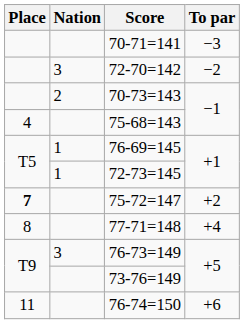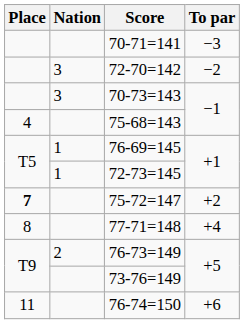70-73=143 | Nation: 2 -> 3
76-73=149 | Nation: 3 -> 2
